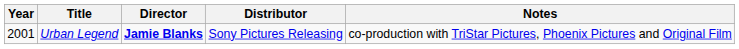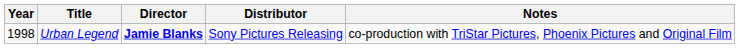Urban Legend | Year: 2001 -> 1998
